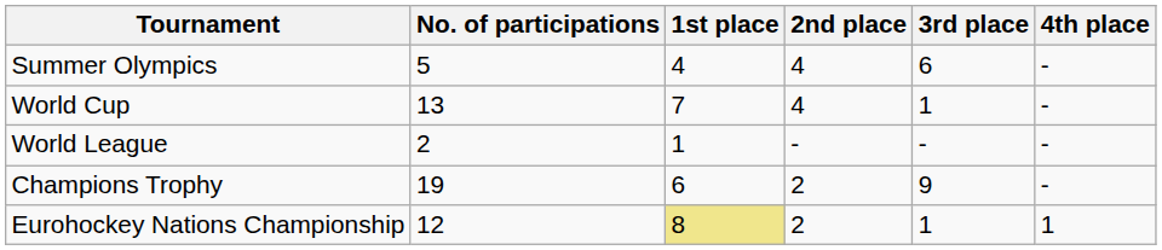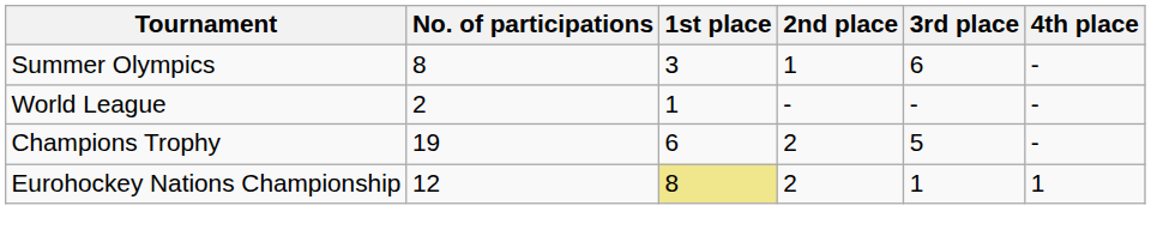Summer Olympics | No. of participations: 5 -> 8
Summer Olympics | 1st place: 4 -> 3
Summer Olympics | 2nd place: 4 -> 1
- row: World Cup | 13 | 7 | 4 | 1 | -
Champions Trophy | 3rd place: 9 -> 5
